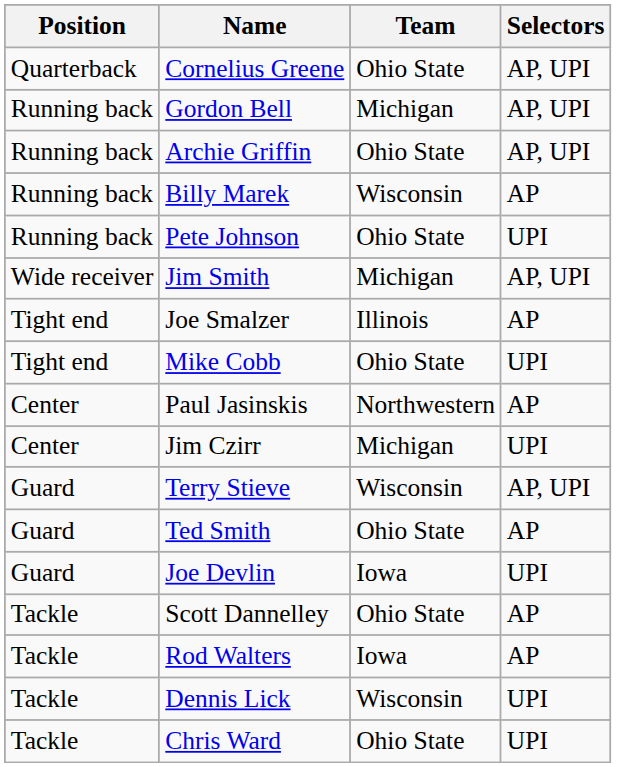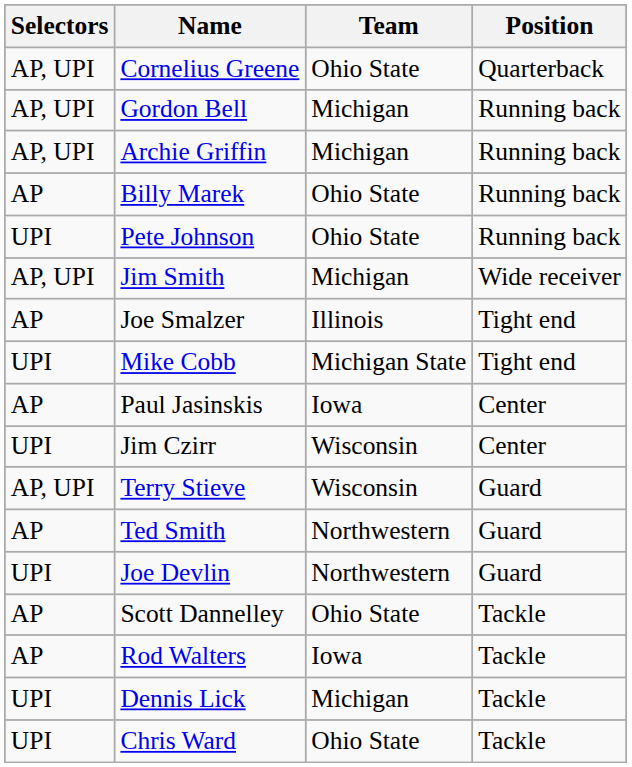columns swapped: Position <-> Selectors
Archie Griffin | Team: Ohio State -> Michigan
Billy Marek | Team: Wisconsin -> Ohio State
Mike Cobb | Team: Ohio State -> Michigan State
Paul Jasinskis | Team: Northwestern -> Iowa
Jim Czirr | Team: Michigan -> Wisconsin
Ted Smith | Team: Ohio State -> Northwestern
Joe Devlin | Team: Iowa -> Northwestern
Dennis Lick | Team: Wisconsin -> Michigan
